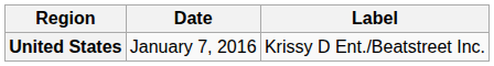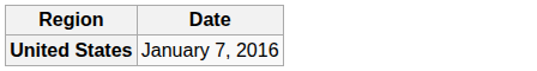- column: Label | Krissy D Ent./Beatstreet Inc.
